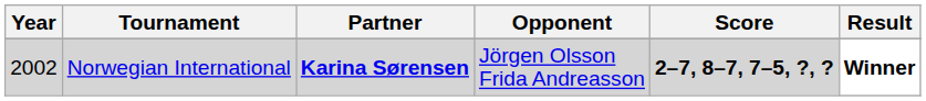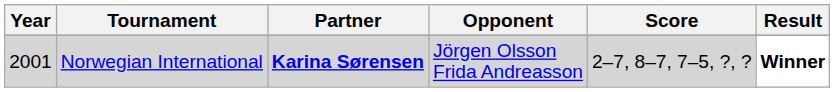Norwegian International | Year: 2002 -> 2001
Norwegian International | Score: bold -> normal
